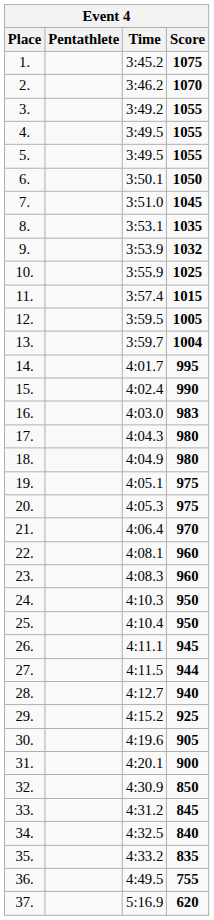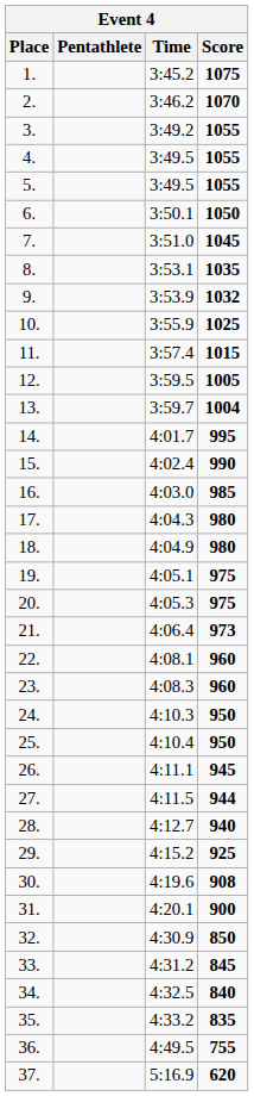16. | Score: 983 -> 985
21. | Score: 970 -> 973
30. | Score: 905 -> 908
